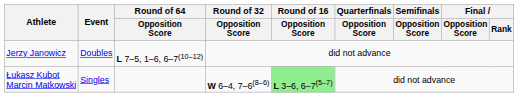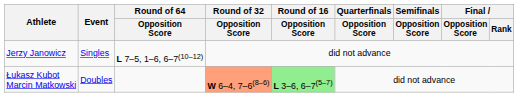Jerzy Janowicz | Event: Doubles -> Singles
Łukasz Kubot Marcin Matkowski | Event: Singles -> Doubles
Łukasz Kubot Marcin Matkowski | Round of 32 / Opposition Score: no background -> lightsalmon background
